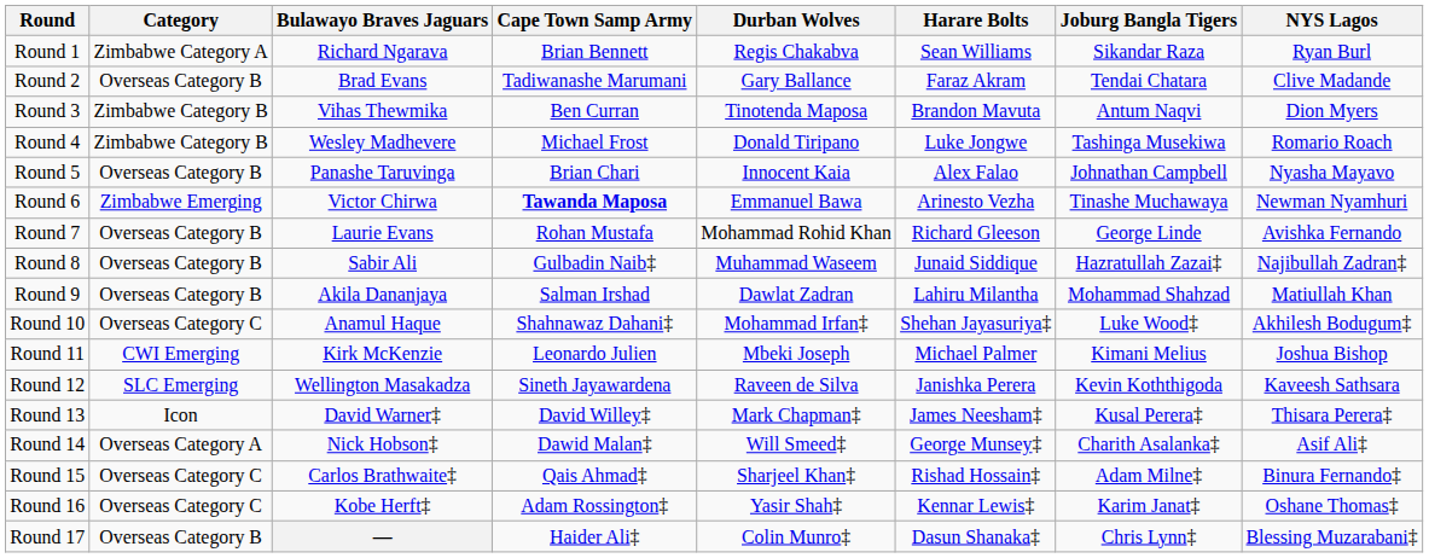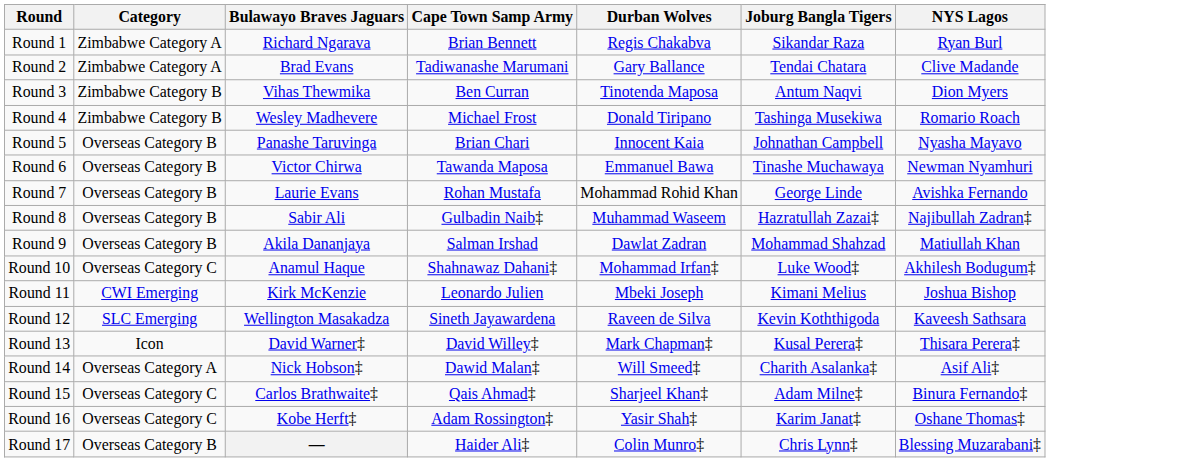- column: Harare Bolts | Sean Williams | Faraz Akram | Brandon Mavuta | Luke Jongwe | Alex Falao | Arinesto Vezha | Richard Gleeson | Junaid Siddique | Lahiru Milantha | Shehan Jayasuriya‡ | Michael Palmer | Janishka Perera | James Neesham‡ | George Munsey‡ | Rishad Hossain‡ | Kennar Lewis‡ | Dasun Shanaka‡
Round 2 | Category: Overseas Category B -> Zimbabwe Category A
Round 6 | Category: Zimbabwe Emerging -> Overseas Category B
Round 6 | Cape Town Samp Army: bold -> normal
